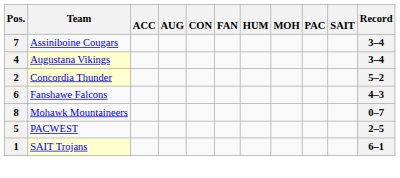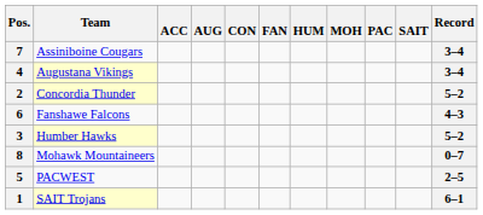+ row: 3 | Humber Hawks | 5–2
